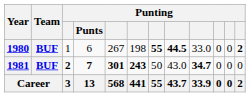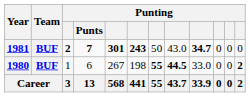rows swapped: 1980 <-> 1981
